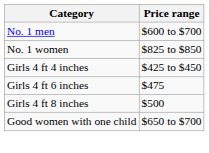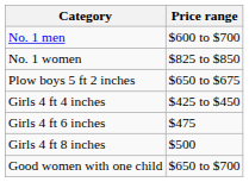+ row: Plow boys 5 ft 2 inches | $650 to $675
